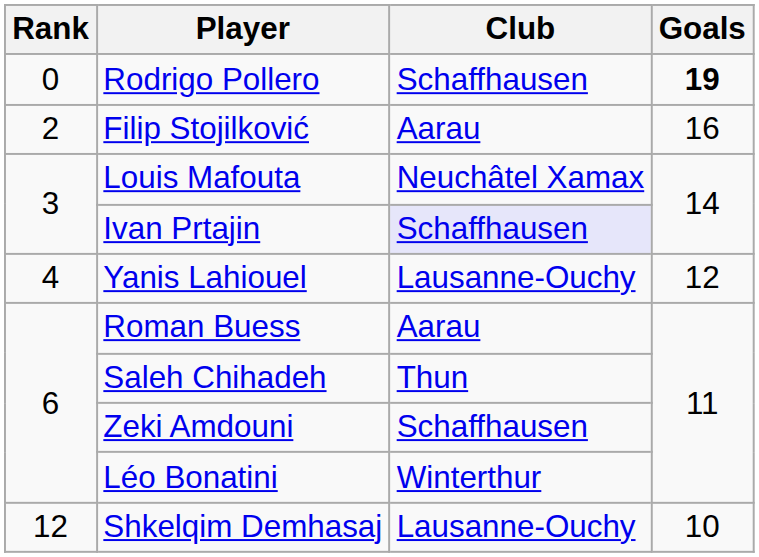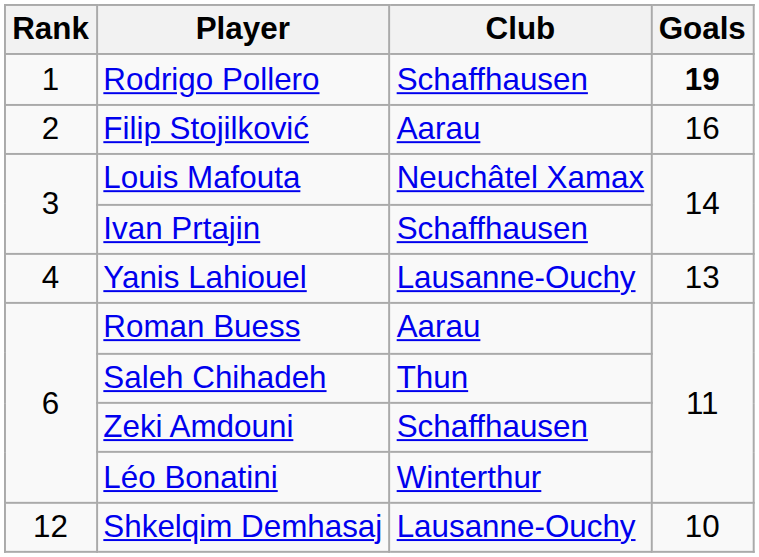Rodrigo Pollero | Rank: 0 -> 1
Ivan Prtajin | Club: lavender background -> no background
Yanis Lahiouel | Goals: 12 -> 13
